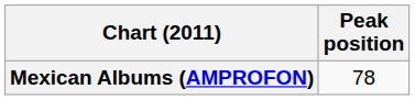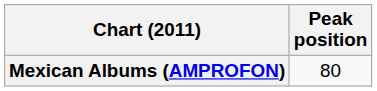Mexican Albums (AMPROFON) | Peak position: 78 -> 80
